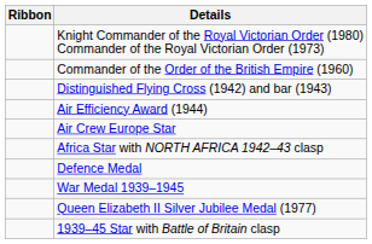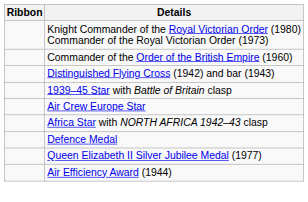rows swapped: 1939–45 Star with Battle of Britain clasp <-> Air Efficiency Award (1944)
- row: War Medal 1939–1945
